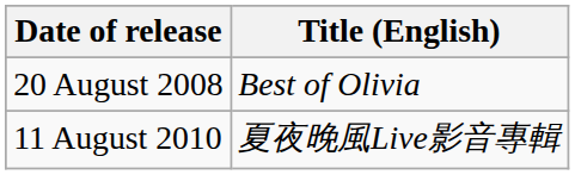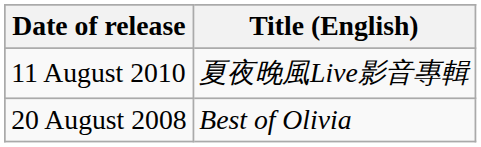rows swapped: 20 August 2008 <-> 11 August 2010
